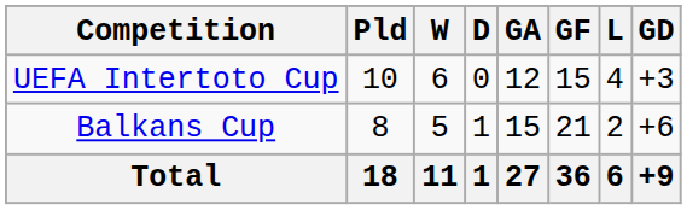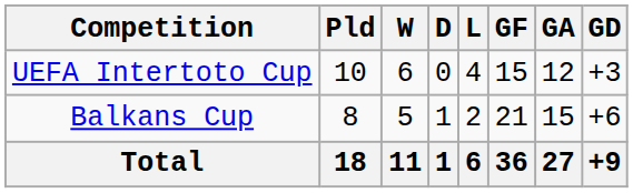columns swapped: L <-> GA
